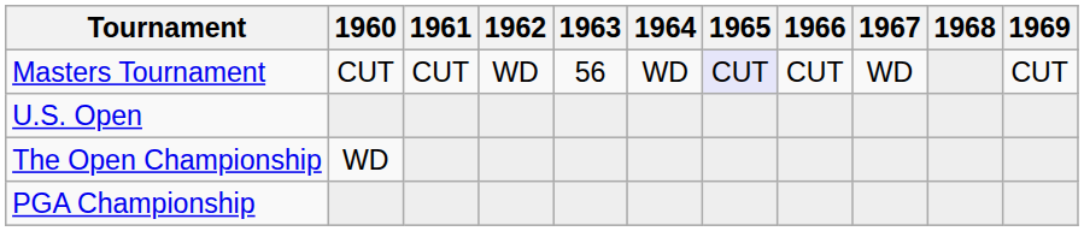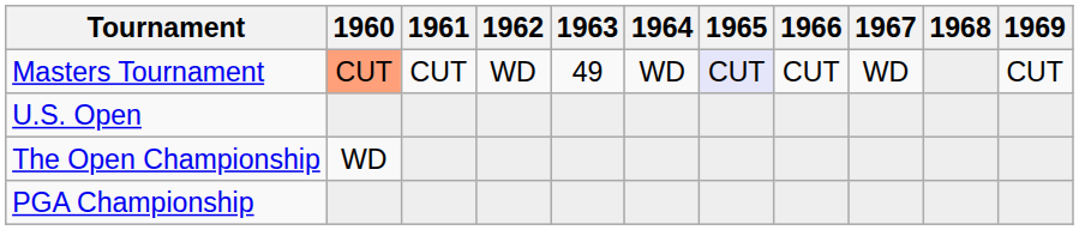Masters Tournament | 1960: no background -> lightsalmon background
Masters Tournament | 1963: 56 -> 49
